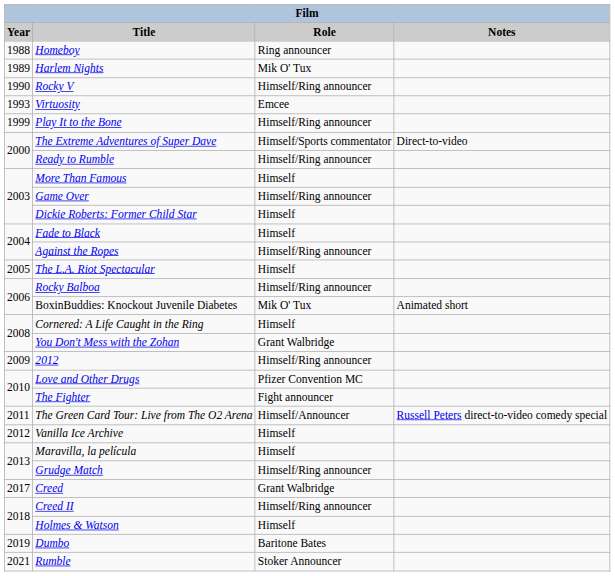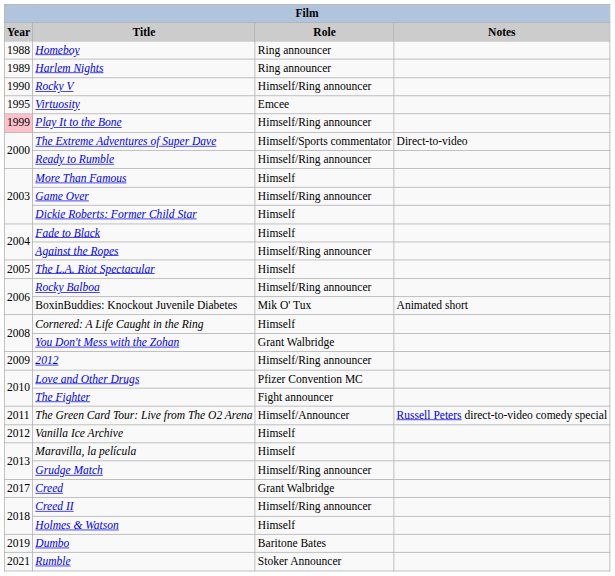Harlem Nights | Role: Mik O' Tux -> Ring announcer
Virtuosity | Year: 1993 -> 1995
Play It to the Bone | Year: no background -> pink background
